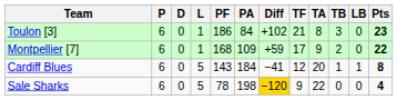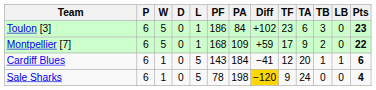+ column: W | 5 | 5 | 1 | 1
Toulon [3] | TF: 21 -> 23
Toulon [3] | TA: 8 -> 6
Cardiff Blues | Pts: 8 -> 6
Sale Sharks | TA: 22 -> 24
